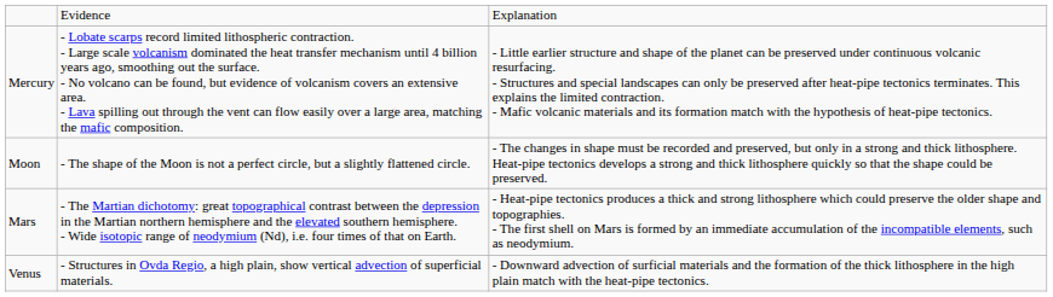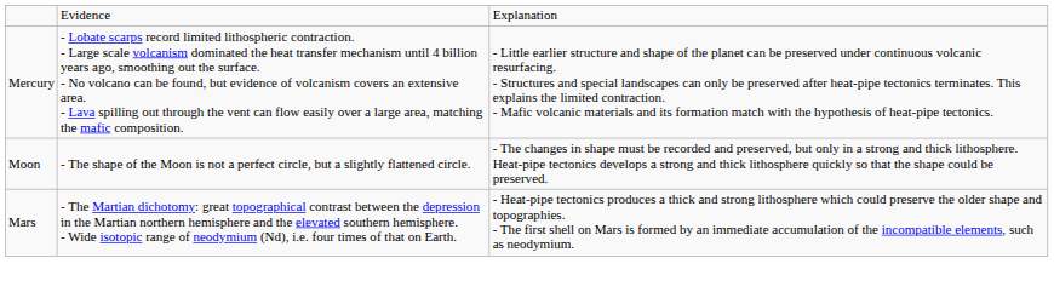- row: Venus | - Structures in Ovda Regio, a high plain, show vertical advection of superficial materials. | - Downward advection of surficial materials and the formation of the thick lithosphere in the high plain match with the heat-pipe tectonics.
